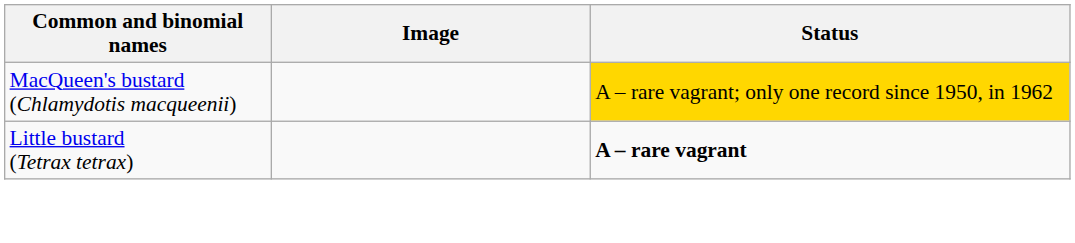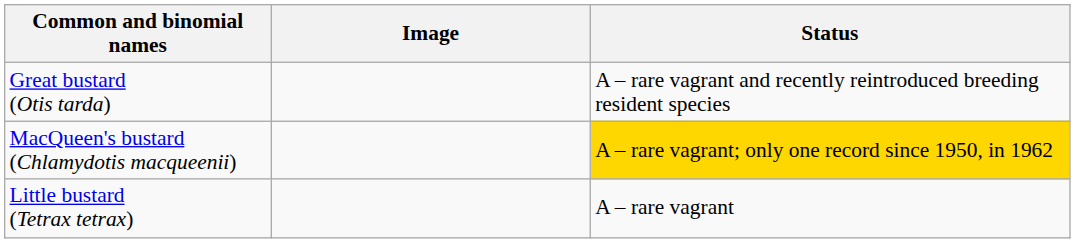+ row: Great bustard (Otis tarda) | A – rare vagrant and recently reintroduced breeding resident species
Little bustard (Tetrax tetrax) | Status: bold -> normal
